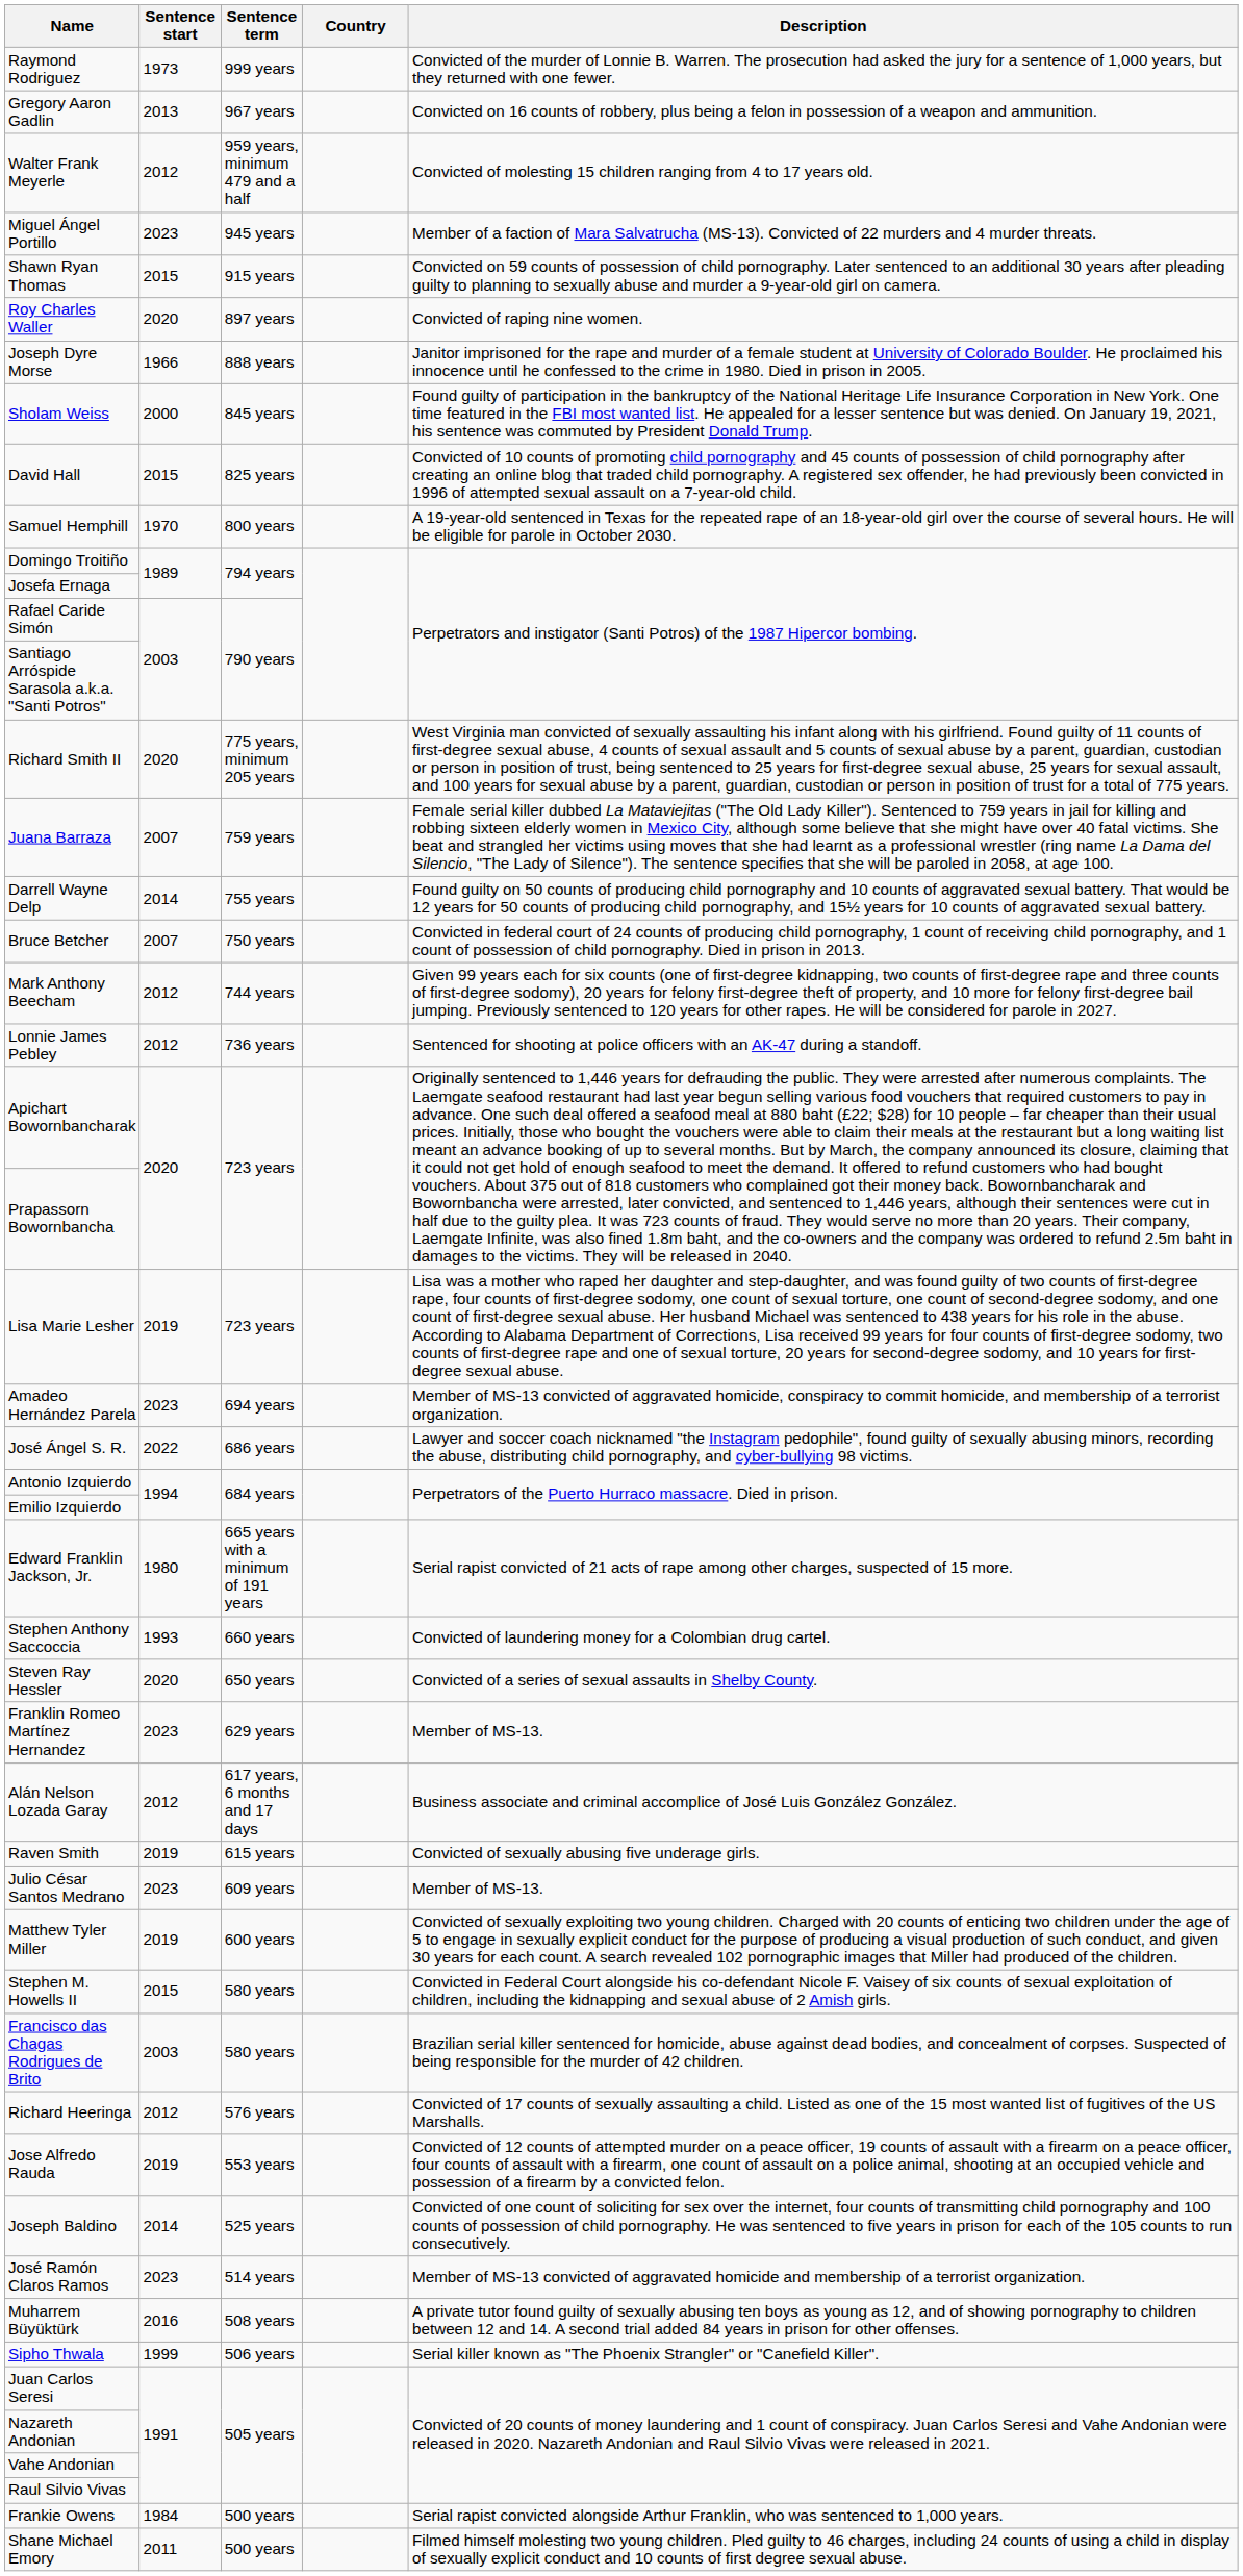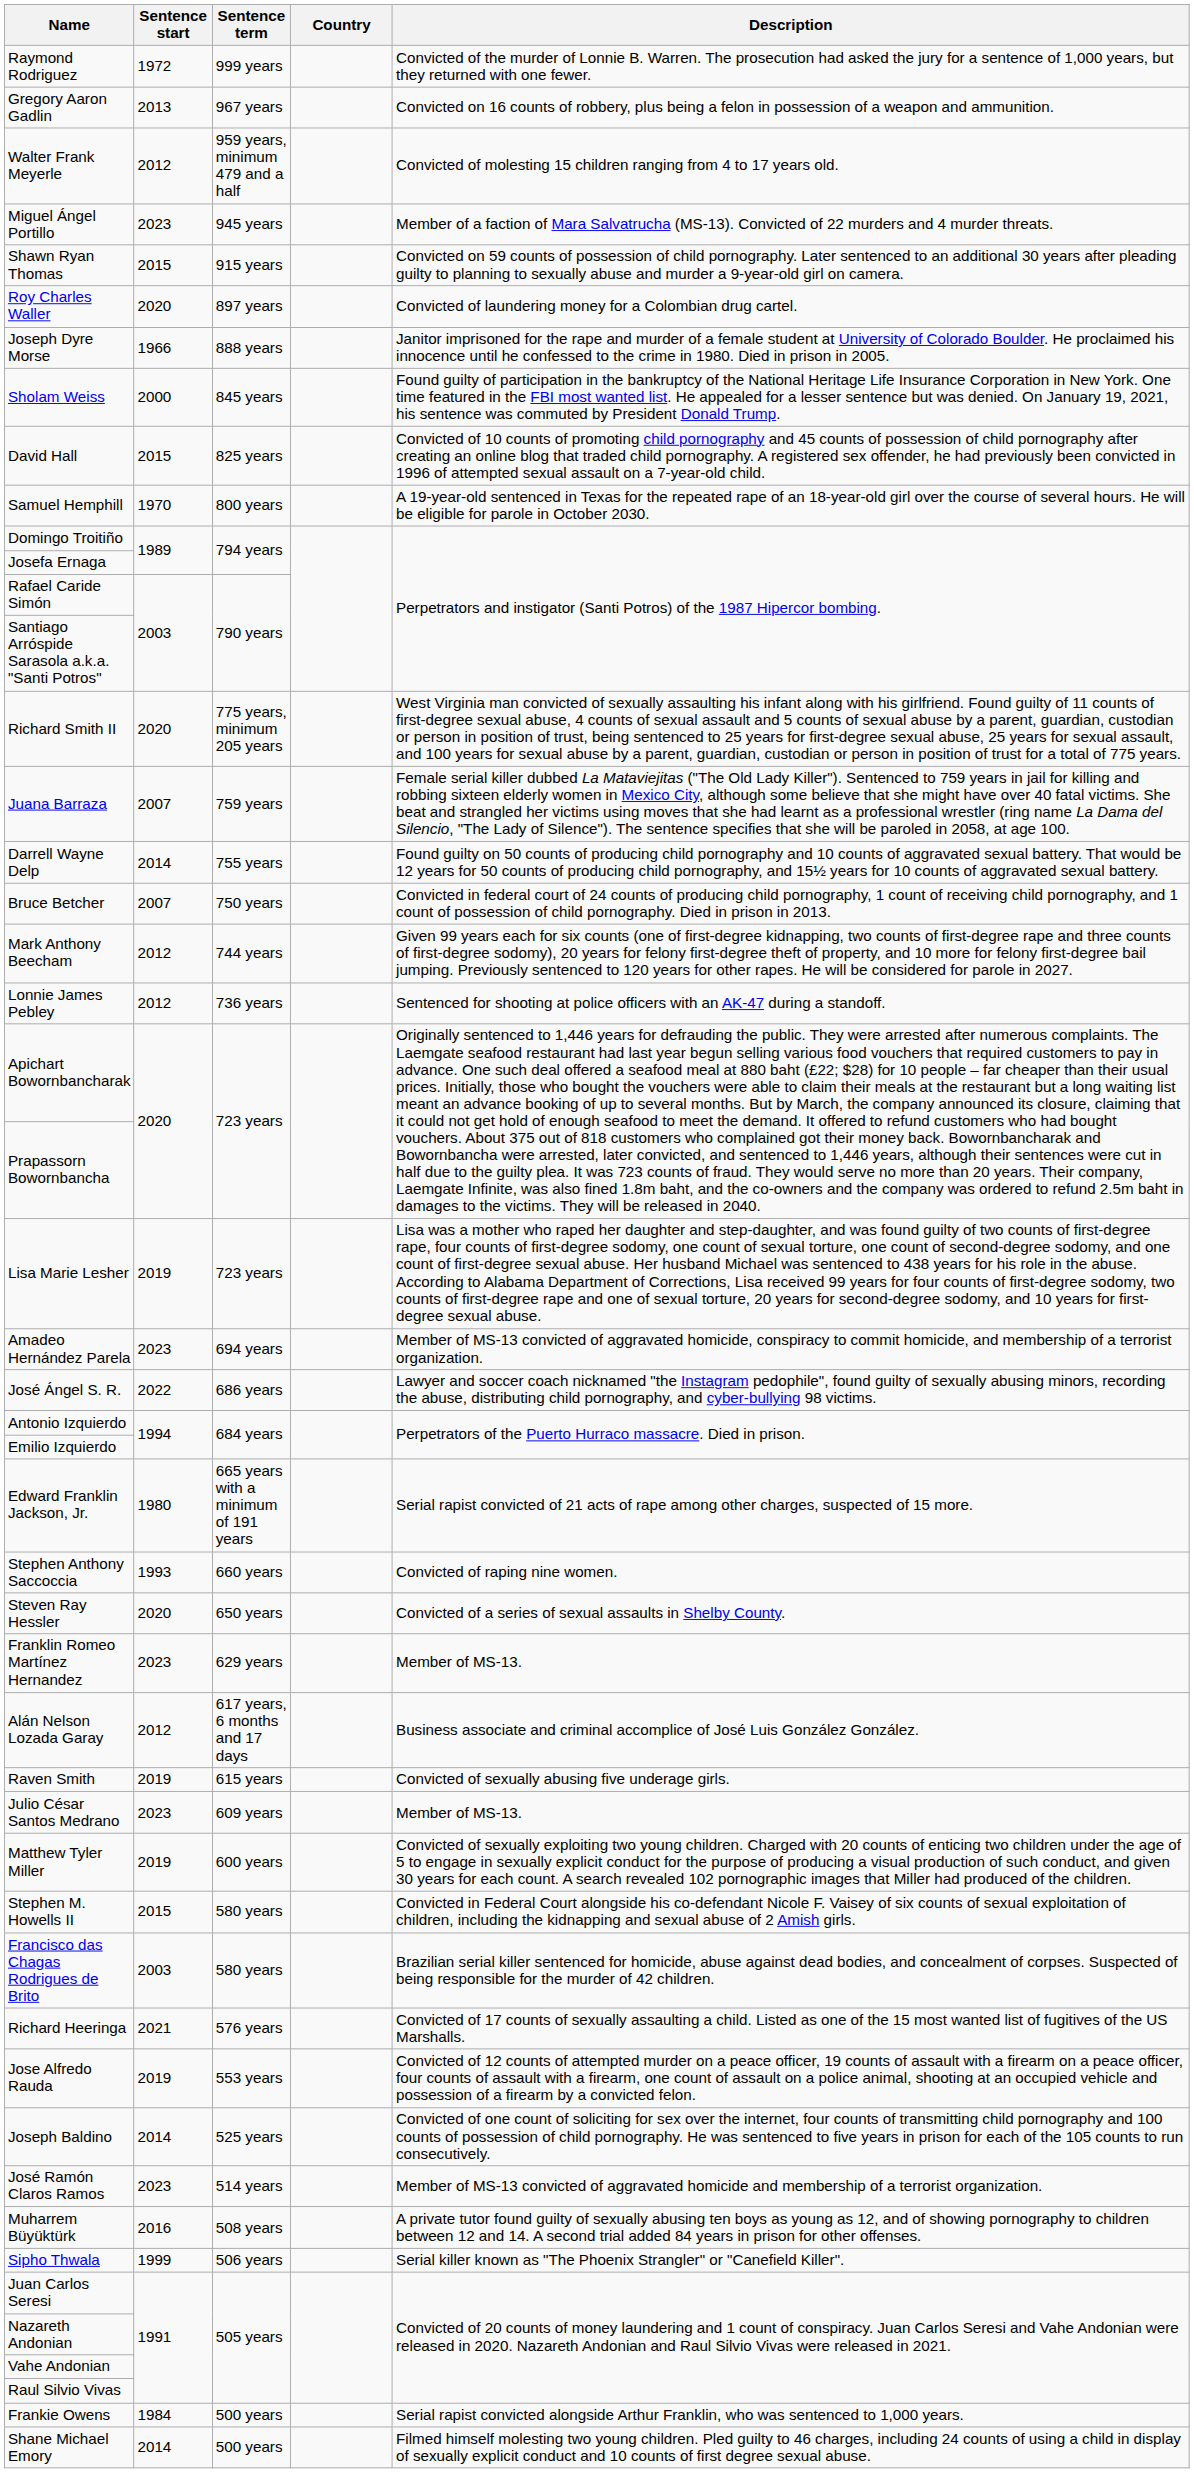Raymond Rodriguez | Sentence start: 1973 -> 1972
Roy Charles Waller | Description: Convicted of raping nine women. -> Convicted of laundering money for a Colombian drug cartel.
Stephen Anthony Saccoccia | Description: Convicted of laundering money for a Colombian drug cartel. -> Convicted of raping nine women.
Richard Heeringa | Sentence start: 2012 -> 2021
Shane Michael Emory | Sentence start: 2011 -> 2014
